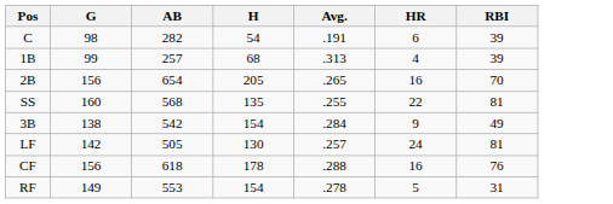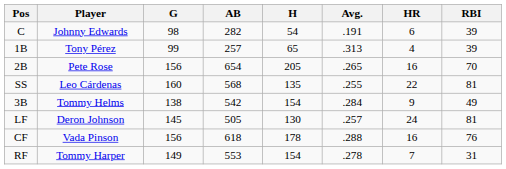+ column: Player | Johnny Edwards | Tony Pérez | Pete Rose | Leo Cárdenas | Tommy Helms | Deron Johnson | Vada Pinson | Tommy Harper
1B | H: 68 -> 65
LF | G: 142 -> 145
RF | HR: 5 -> 7
